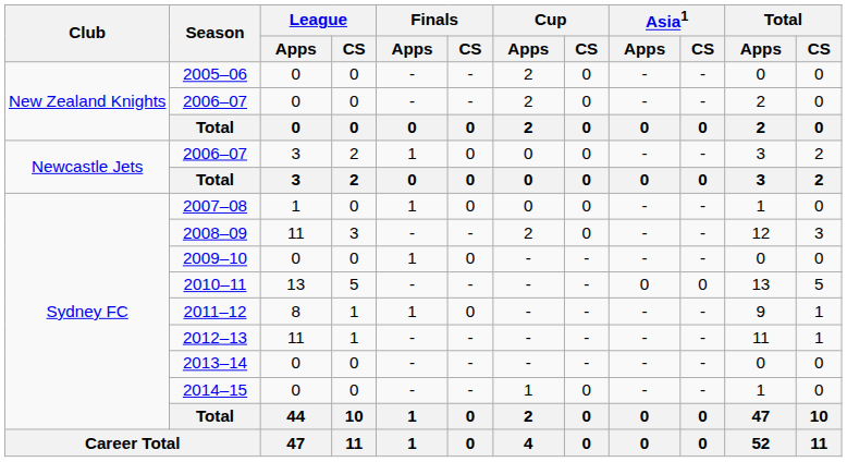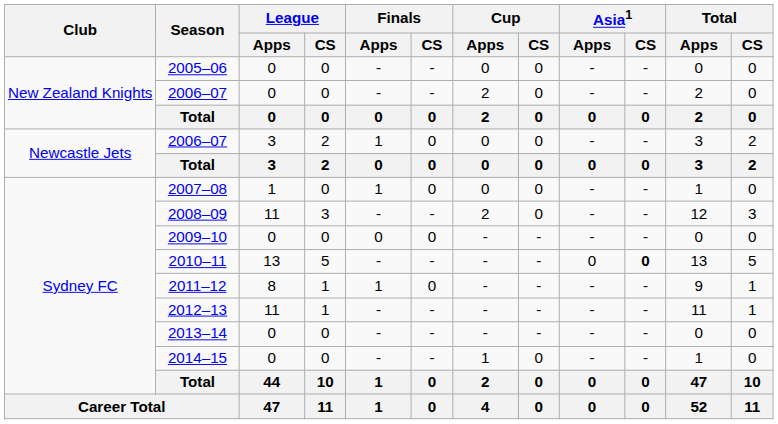2005–06 | Cup / Apps: 2 -> 0
2009–10 | Finals / Apps: 1 -> 0
2010–11 | Asia1 / CS: normal -> bold
